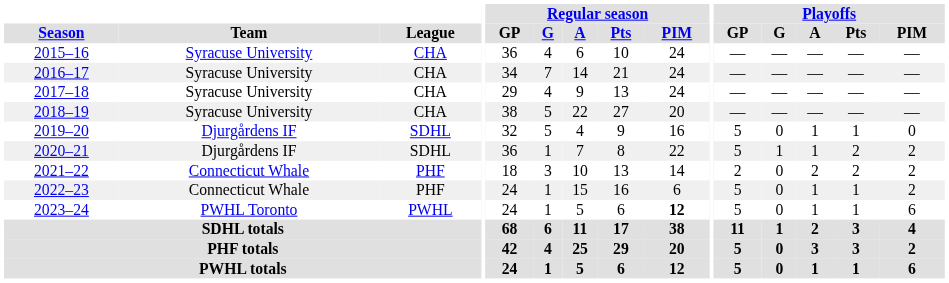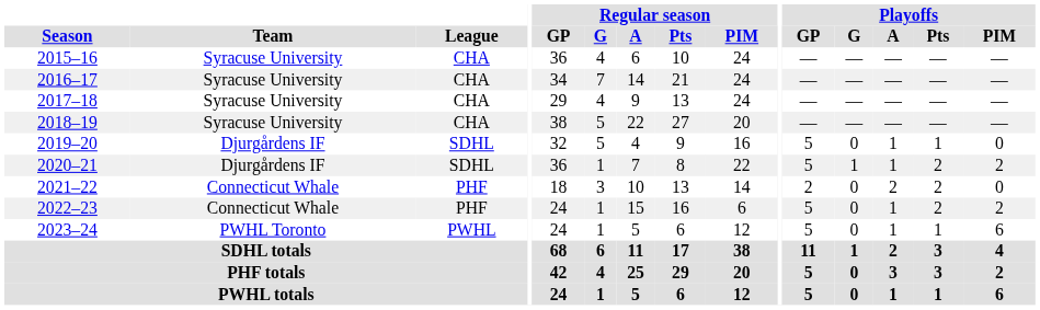2021–22 | Playoffs / PIM: 2 -> 0
2022–23 | Playoffs / Pts: 1 -> 2
2023–24 | Regular season / PIM: bold -> normal
